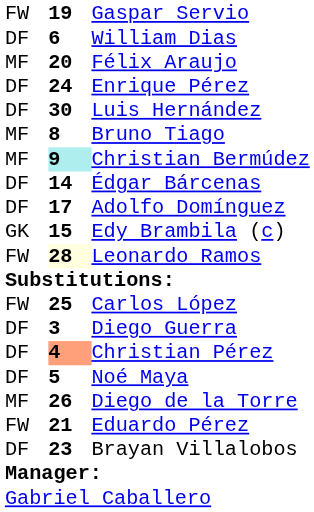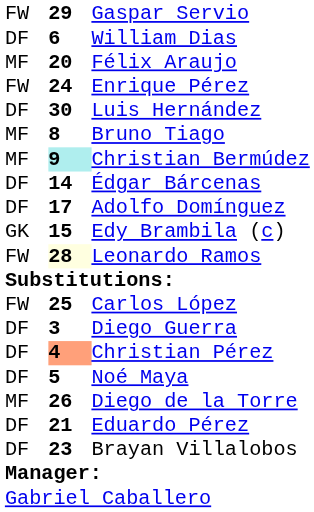Gaspar Servio | column 2: 19 -> 29
Enrique Pérez | column 1: DF -> FW
Eduardo Pérez | column 1: FW -> DF
